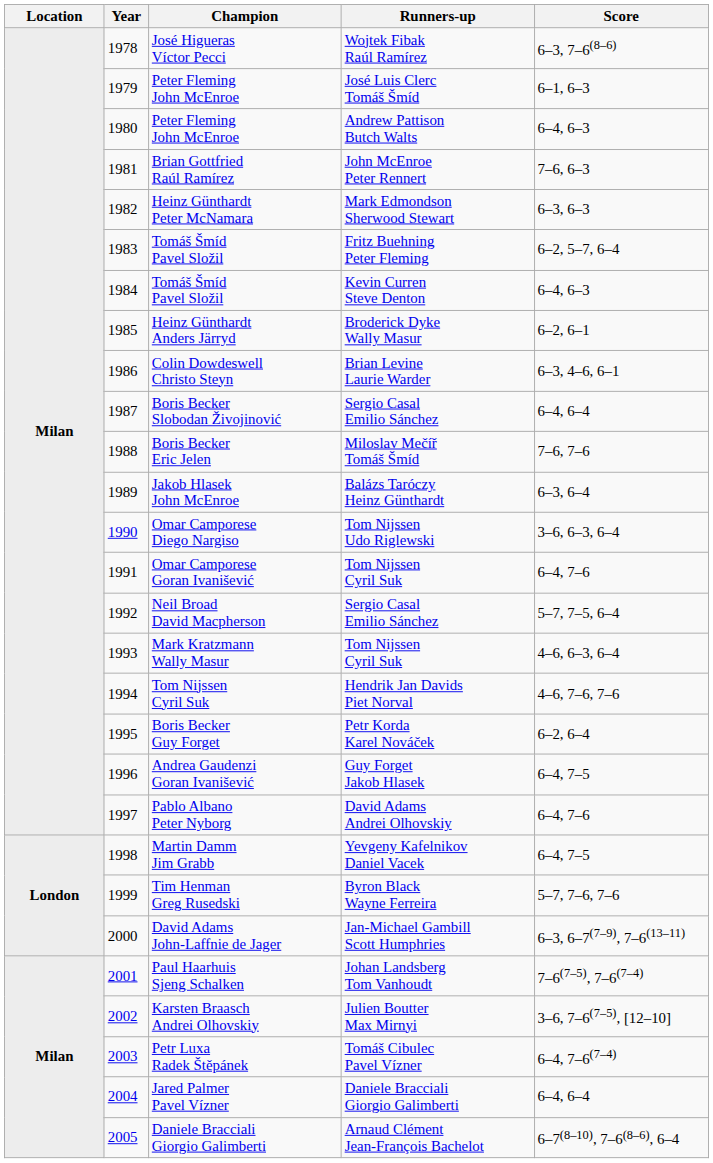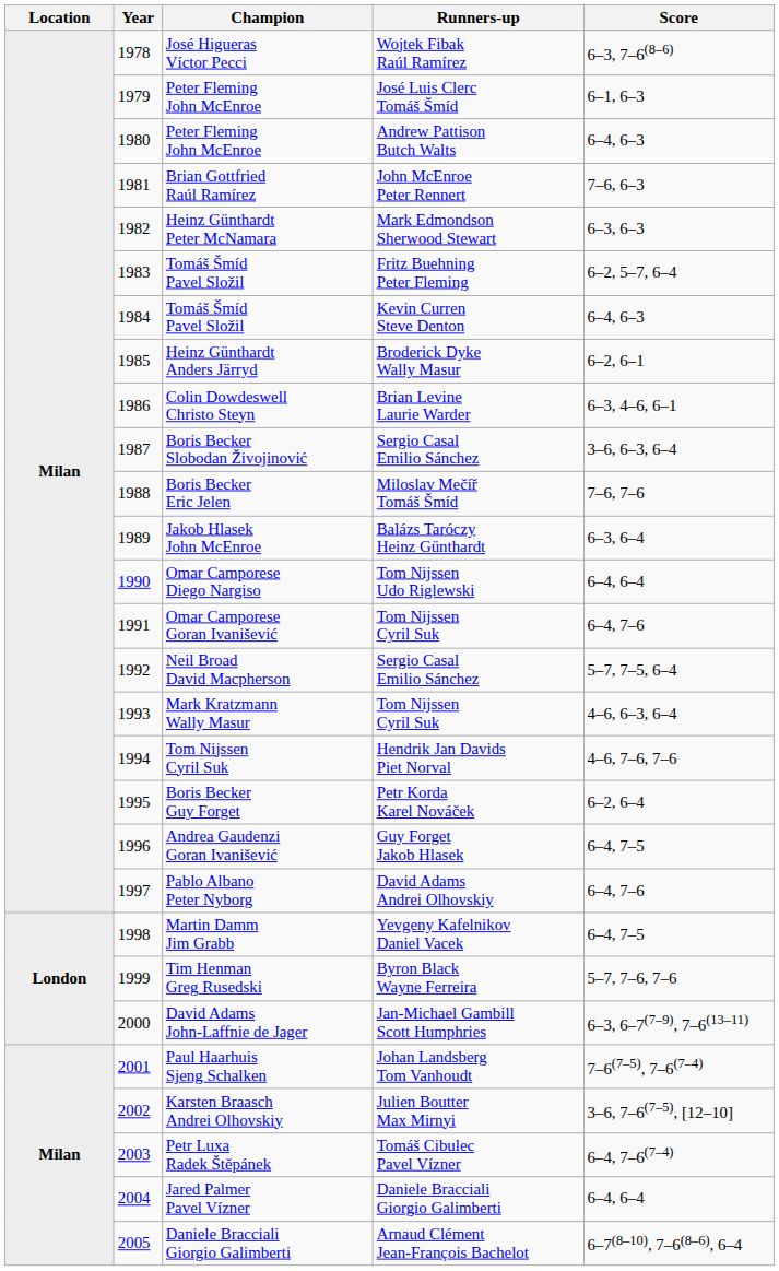Boris Becker Slobodan Živojinović | Score: 6–4, 6–4 -> 3–6, 6–3, 6–4
Omar Camporese Diego Nargiso | Score: 3–6, 6–3, 6–4 -> 6–4, 6–4
